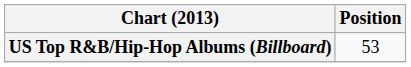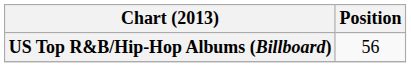US Top R&B/Hip-Hop Albums (Billboard) | Position: 53 -> 56
